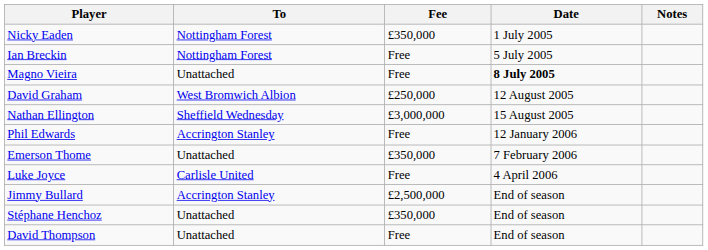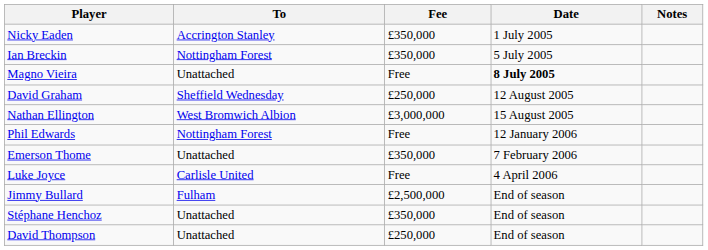Nicky Eaden | To: Nottingham Forest -> Accrington Stanley
Ian Breckin | Fee: Free -> £350,000
David Graham | To: West Bromwich Albion -> Sheffield Wednesday
Nathan Ellington | To: Sheffield Wednesday -> West Bromwich Albion
Phil Edwards | To: Accrington Stanley -> Nottingham Forest
Jimmy Bullard | To: Accrington Stanley -> Fulham
David Thompson | Fee: Free -> £250,000
